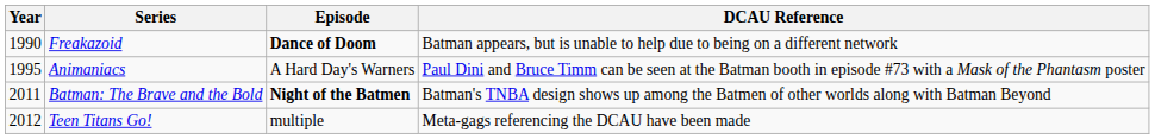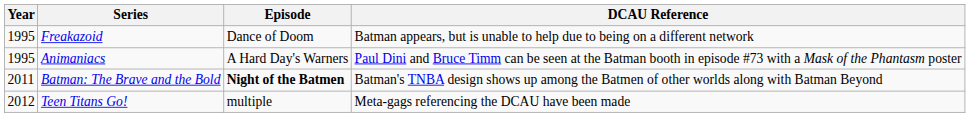Freakazoid | Year: 1990 -> 1995
Freakazoid | Episode: bold -> normal
